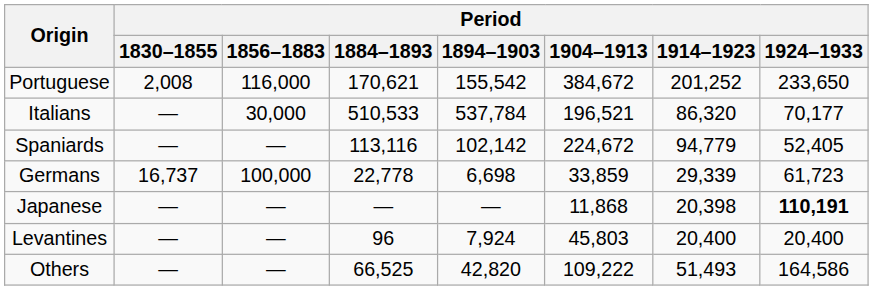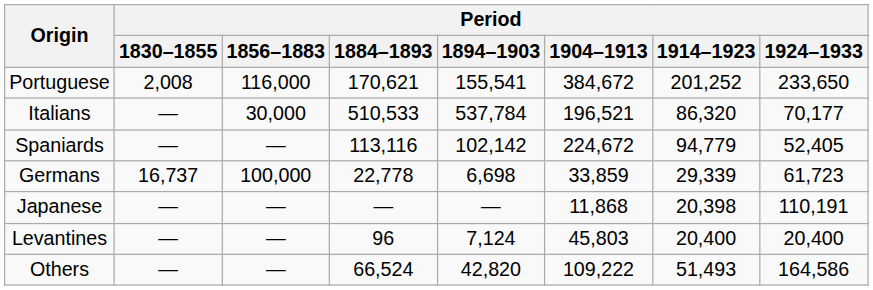Portuguese | Period / 1894–1903: 155,542 -> 155,541
Japanese | Period / 1924–1933: bold -> normal
Levantines | Period / 1894–1903: 7,924 -> 7,124
Others | Period / 1884–1893: 66,525 -> 66,524
